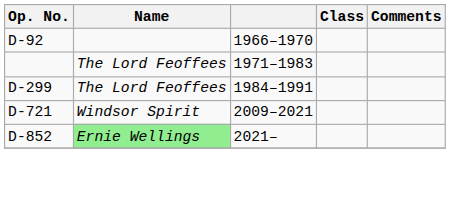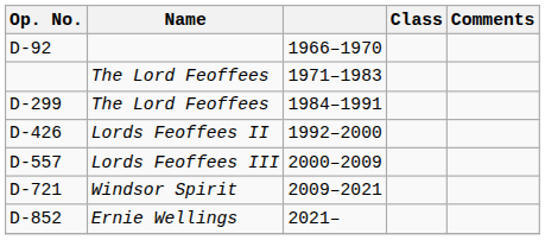+ row: D-426 | Lords Feoffees II | 1992–2000
+ row: D-557 | Lords Feoffees III | 2000–2009
D-852 | Name: lightgreen background -> no background
